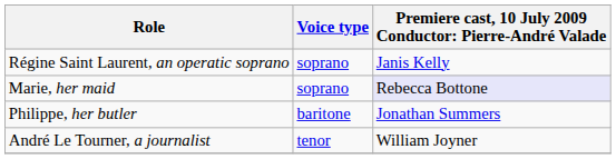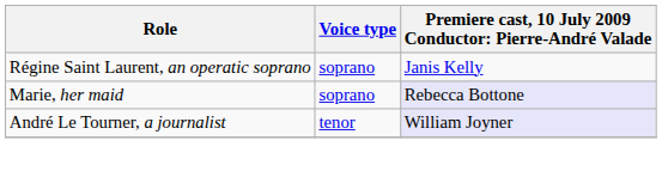- row: Philippe, her butler | baritone | Jonathan Summers
André Le Tourner, a journalist | column 3: no background -> lavender background
